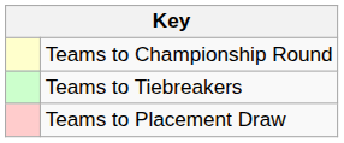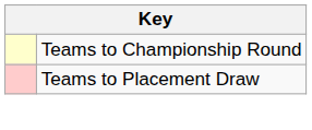- row: Teams to Tiebreakers
